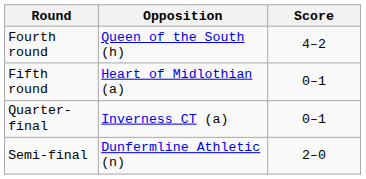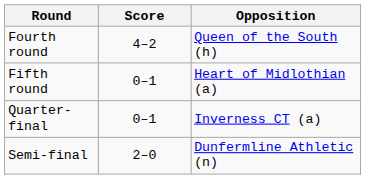columns swapped: Opposition <-> Score
